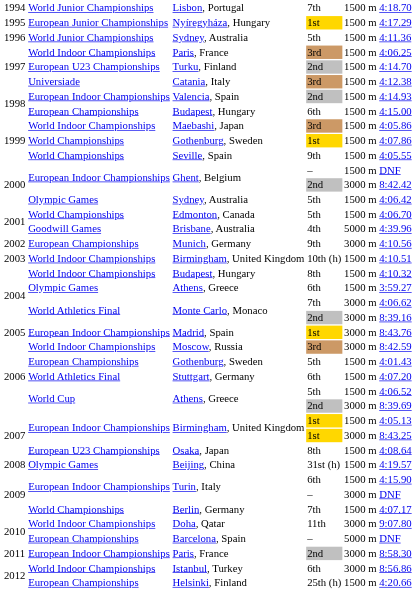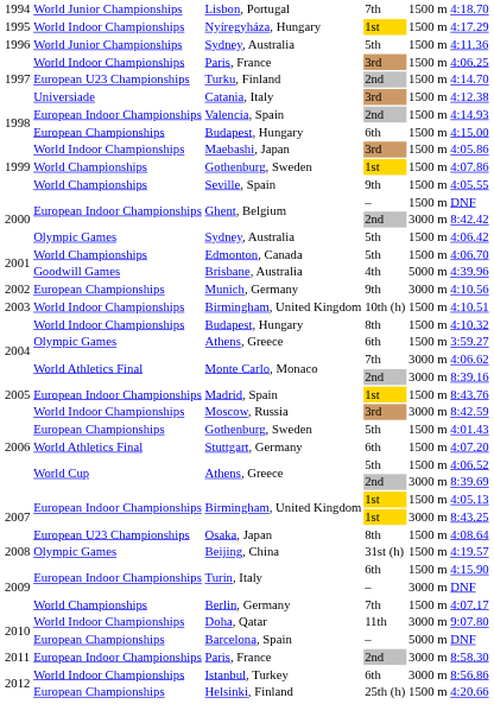Nyíregyháza, Hungary | column 2: European Junior Championships -> World Indoor Championships
Madrid, Spain | column 5: 3000 m -> 1500 m
